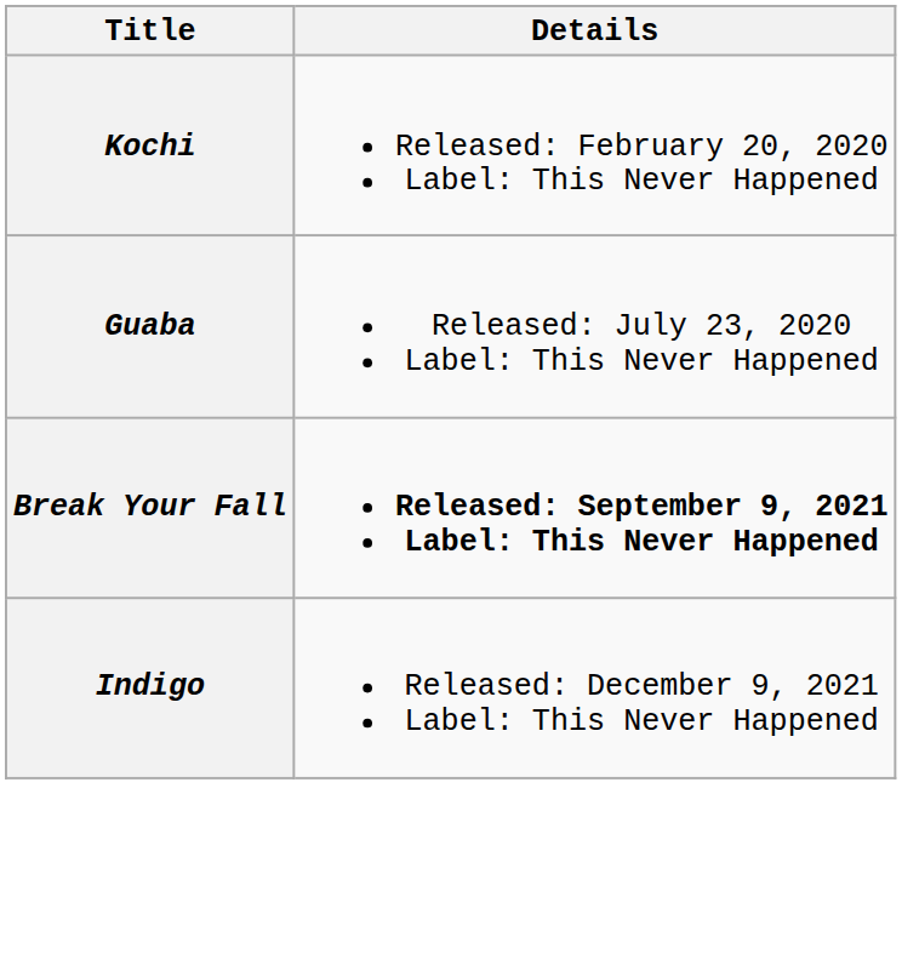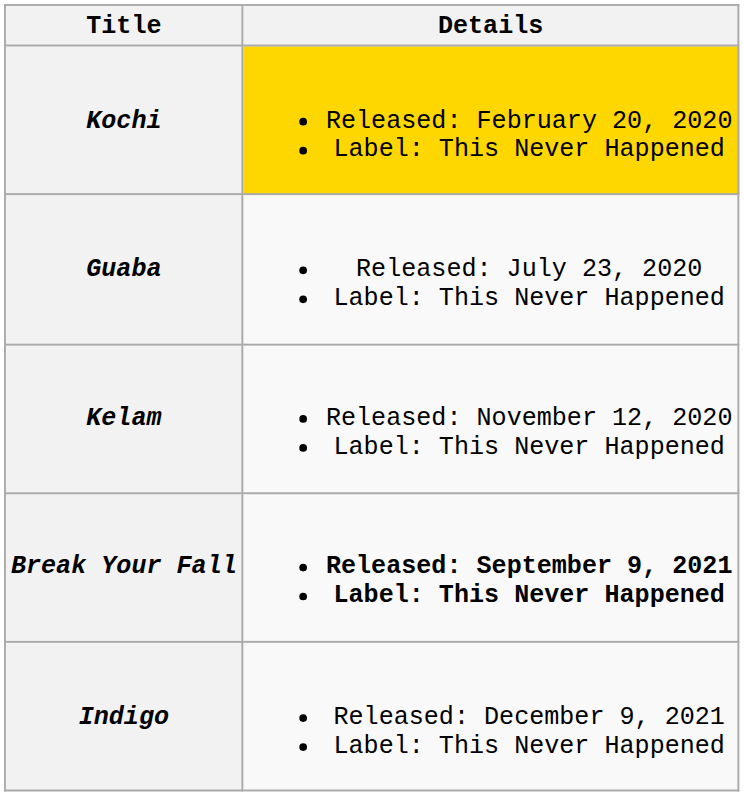Kochi | Details: no background -> gold background
+ row: Kelam | Released: November 12, 2020 Label: This Never Happened
